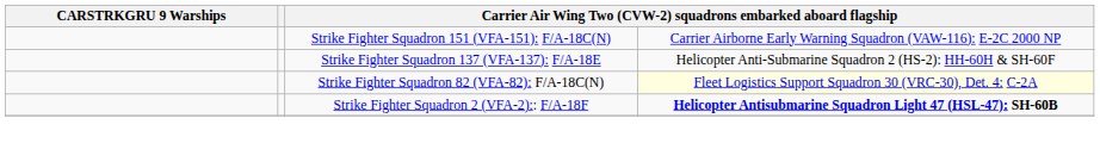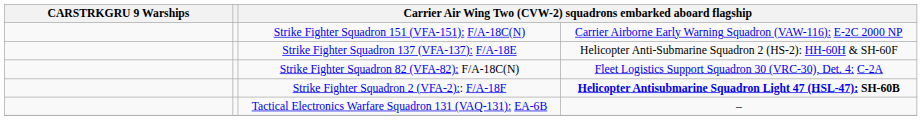Strike Fighter Squadron 82 (VFA-82): F/A-18C(N) | column 4: lightyellow background -> no background
+ row: Tactical Electronics Warfare Squadron 131 (VAQ-131): EA-6B | –
